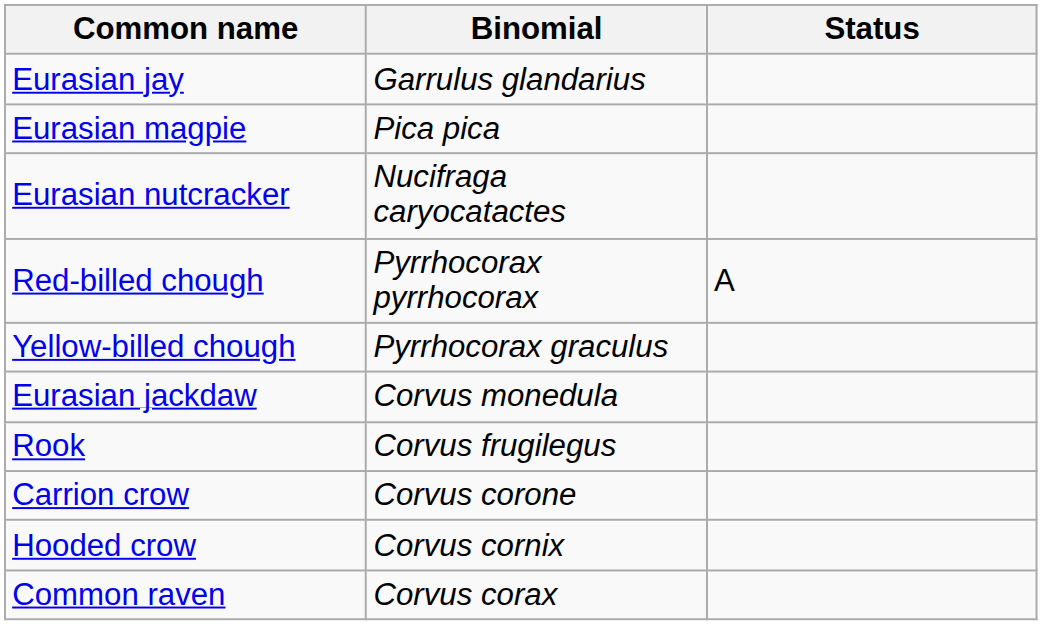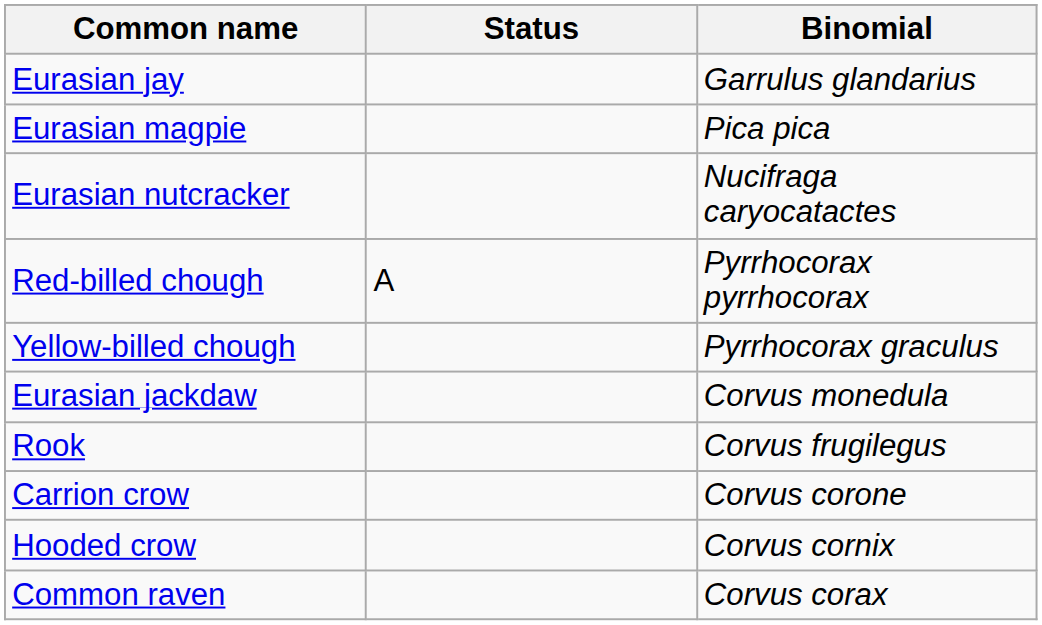columns swapped: Binomial <-> Status
